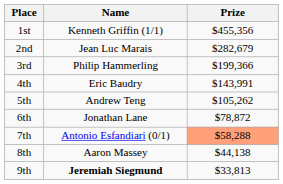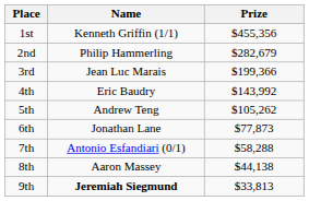2nd | Name: Jean Luc Marais -> Philip Hammerling
3rd | Name: Philip Hammerling -> Jean Luc Marais
4th | Prize: $143,991 -> $143,992
6th | Prize: $78,872 -> $77,873
7th | Prize: lightsalmon background -> no background
